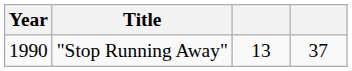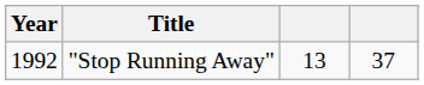"Stop Running Away" | Year: 1990 -> 1992
